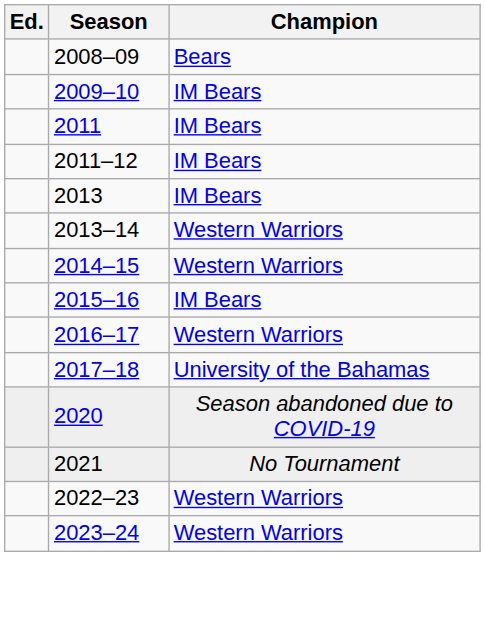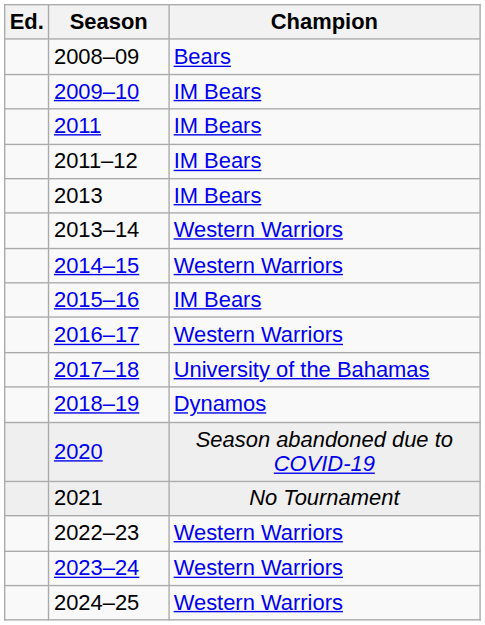+ row: 2018–19 | Dynamos
+ row: 2024–25 | Western Warriors
